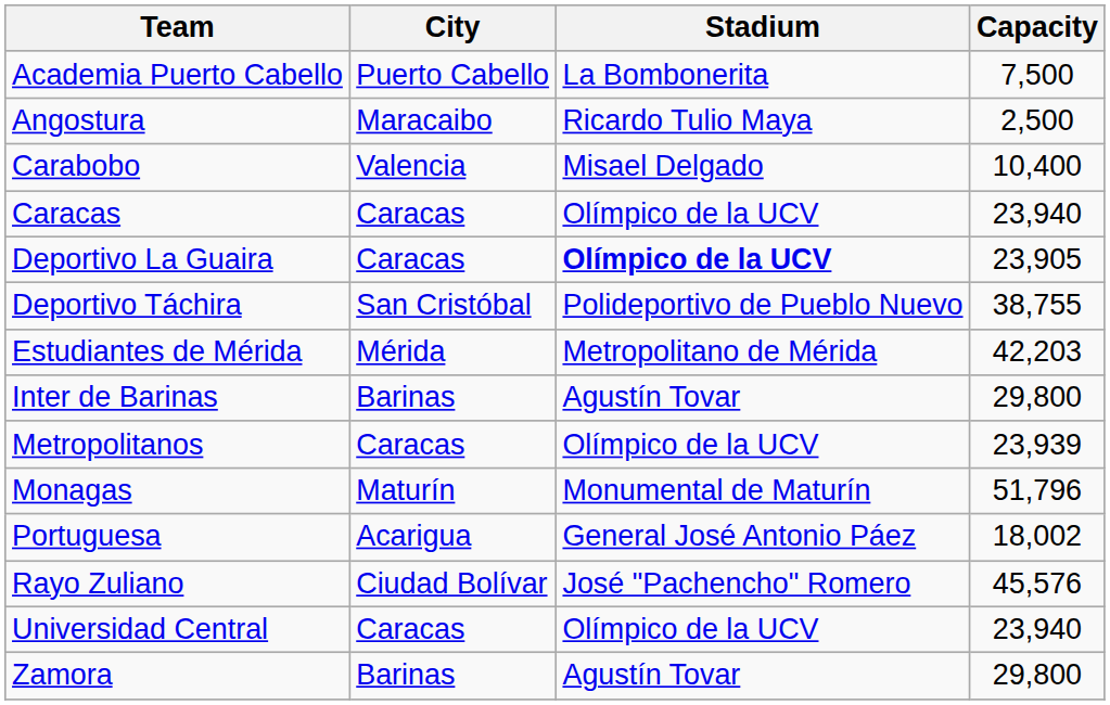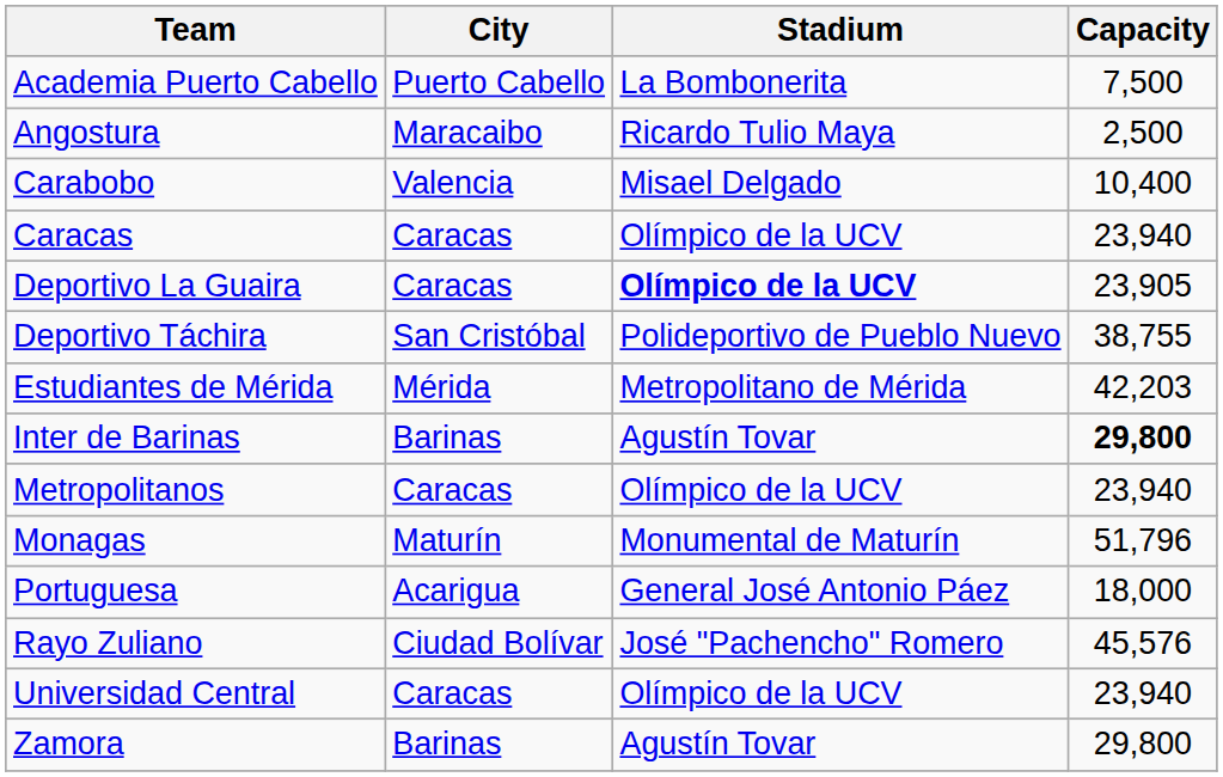Inter de Barinas | Capacity: normal -> bold
Metropolitanos | Capacity: 23,939 -> 23,940
Portuguesa | Capacity: 18,002 -> 18,000
